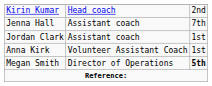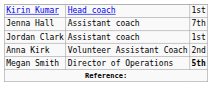Kirin Kumar | column 3: 2nd -> 1st
Anna Kirk | column 3: 1st -> 2nd
